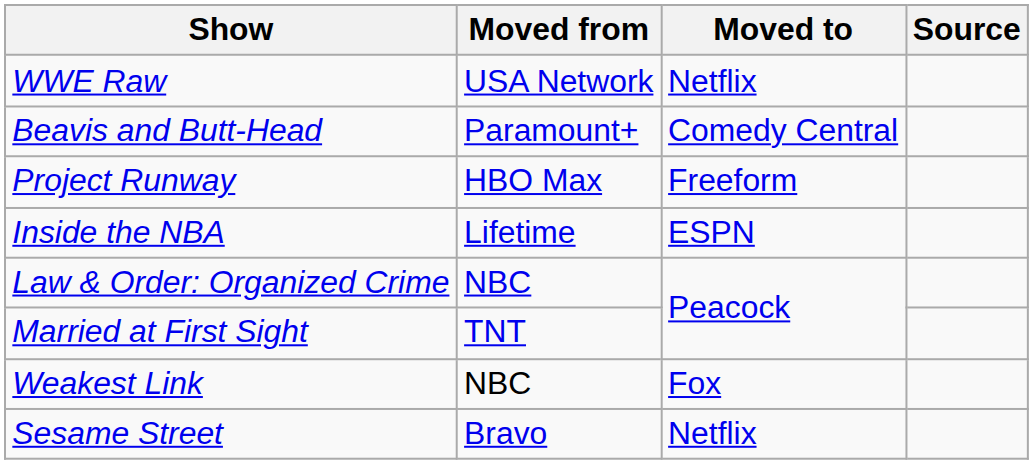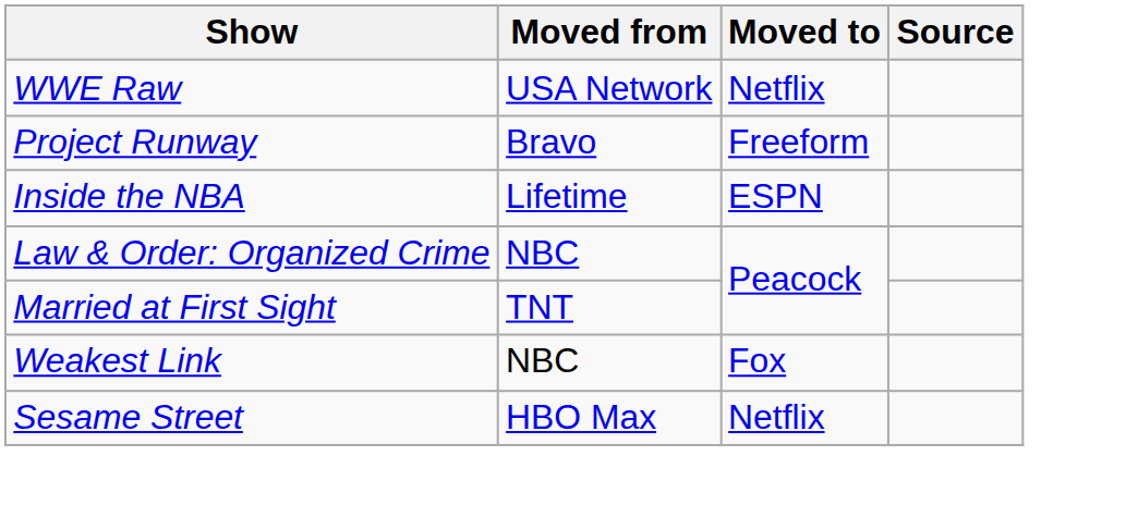- row: Beavis and Butt-Head | Paramount+ | Comedy Central
Project Runway | Moved from: HBO Max -> Bravo
Sesame Street | Moved from: Bravo -> HBO Max
